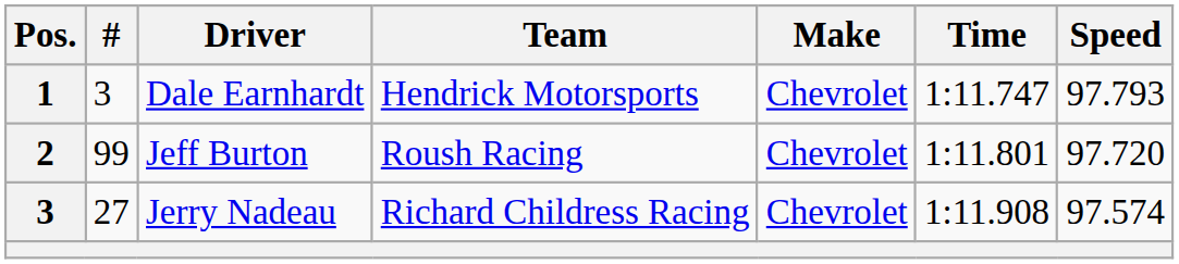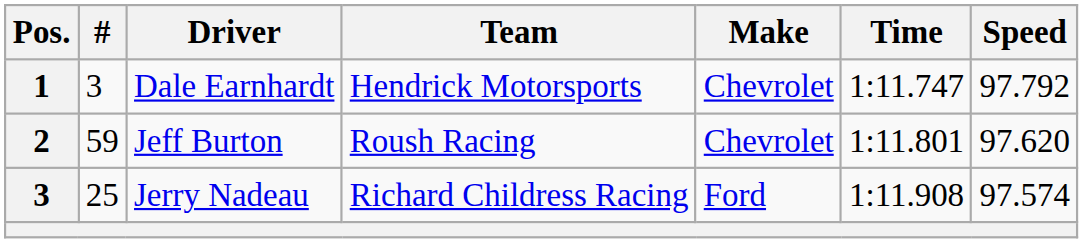Dale Earnhardt | Speed: 97.793 -> 97.792
Jeff Burton | #: 99 -> 59
Jeff Burton | Speed: 97.720 -> 97.620
Jerry Nadeau | #: 27 -> 25
Jerry Nadeau | Make: Chevrolet -> Ford
